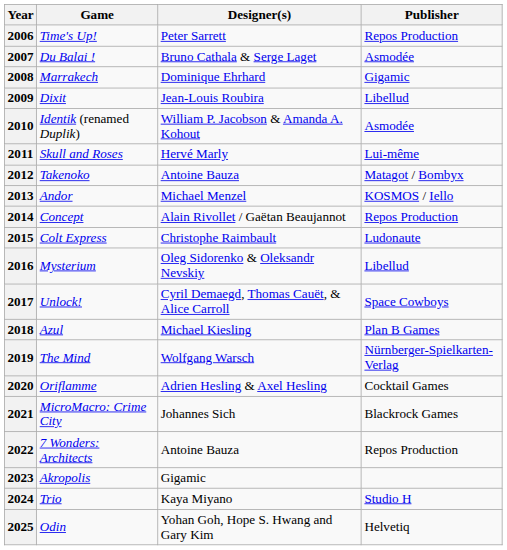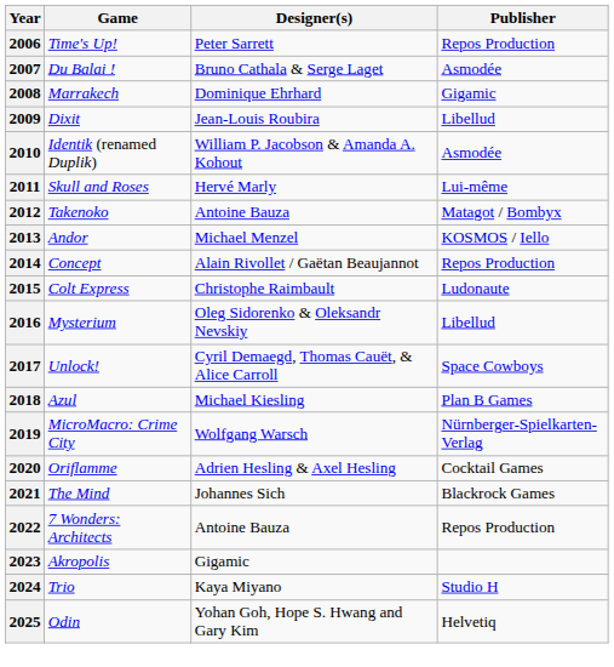2019 | Game: The Mind -> MicroMacro: Crime City
2021 | Game: MicroMacro: Crime City -> The Mind
